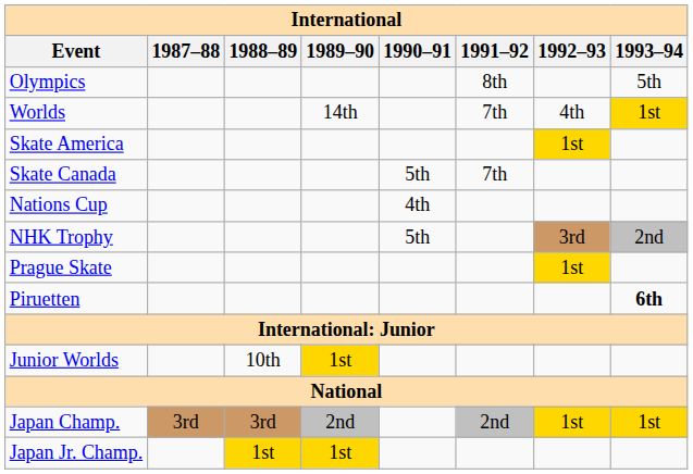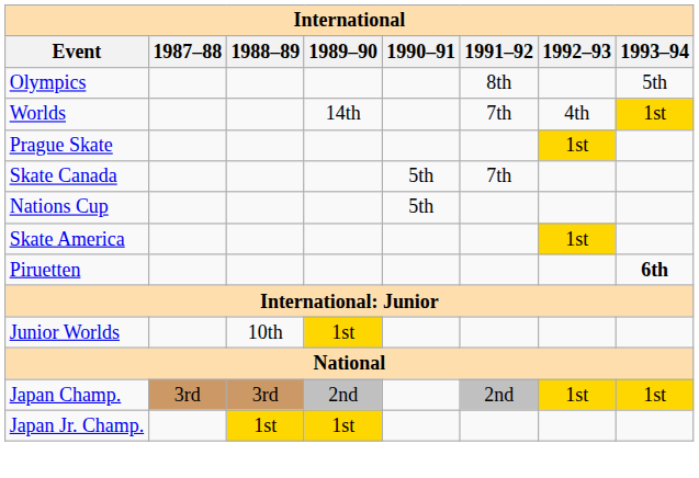rows swapped: Skate America <-> Prague Skate
Nations Cup | 1990–91: 4th -> 5th
- row: NHK Trophy | 5th | 3rd | 2nd
